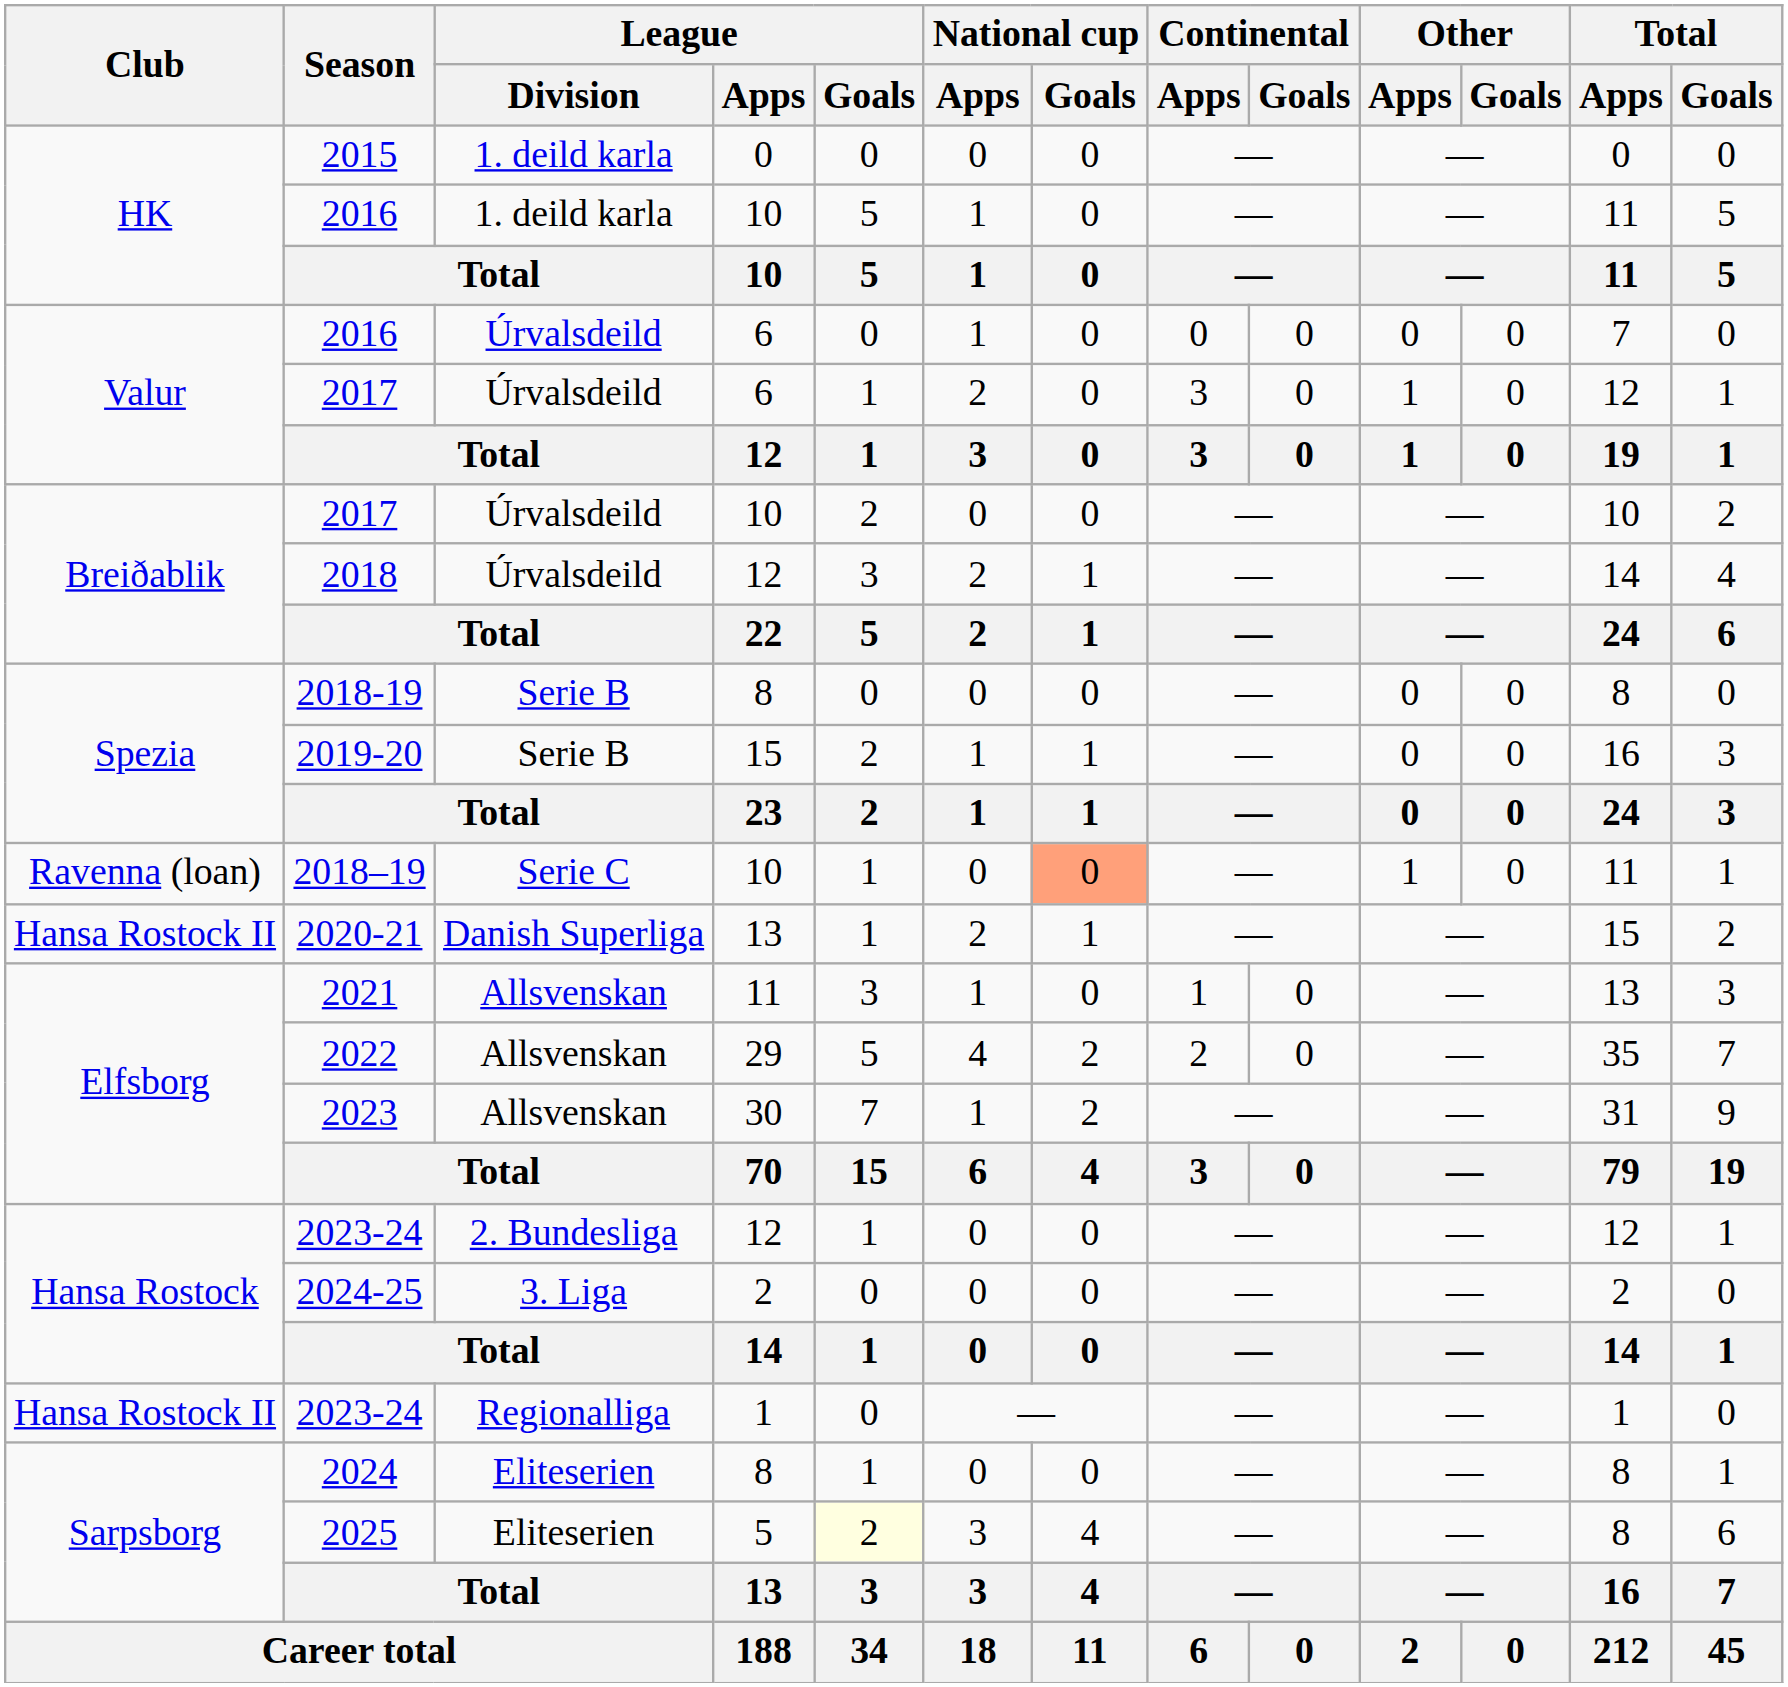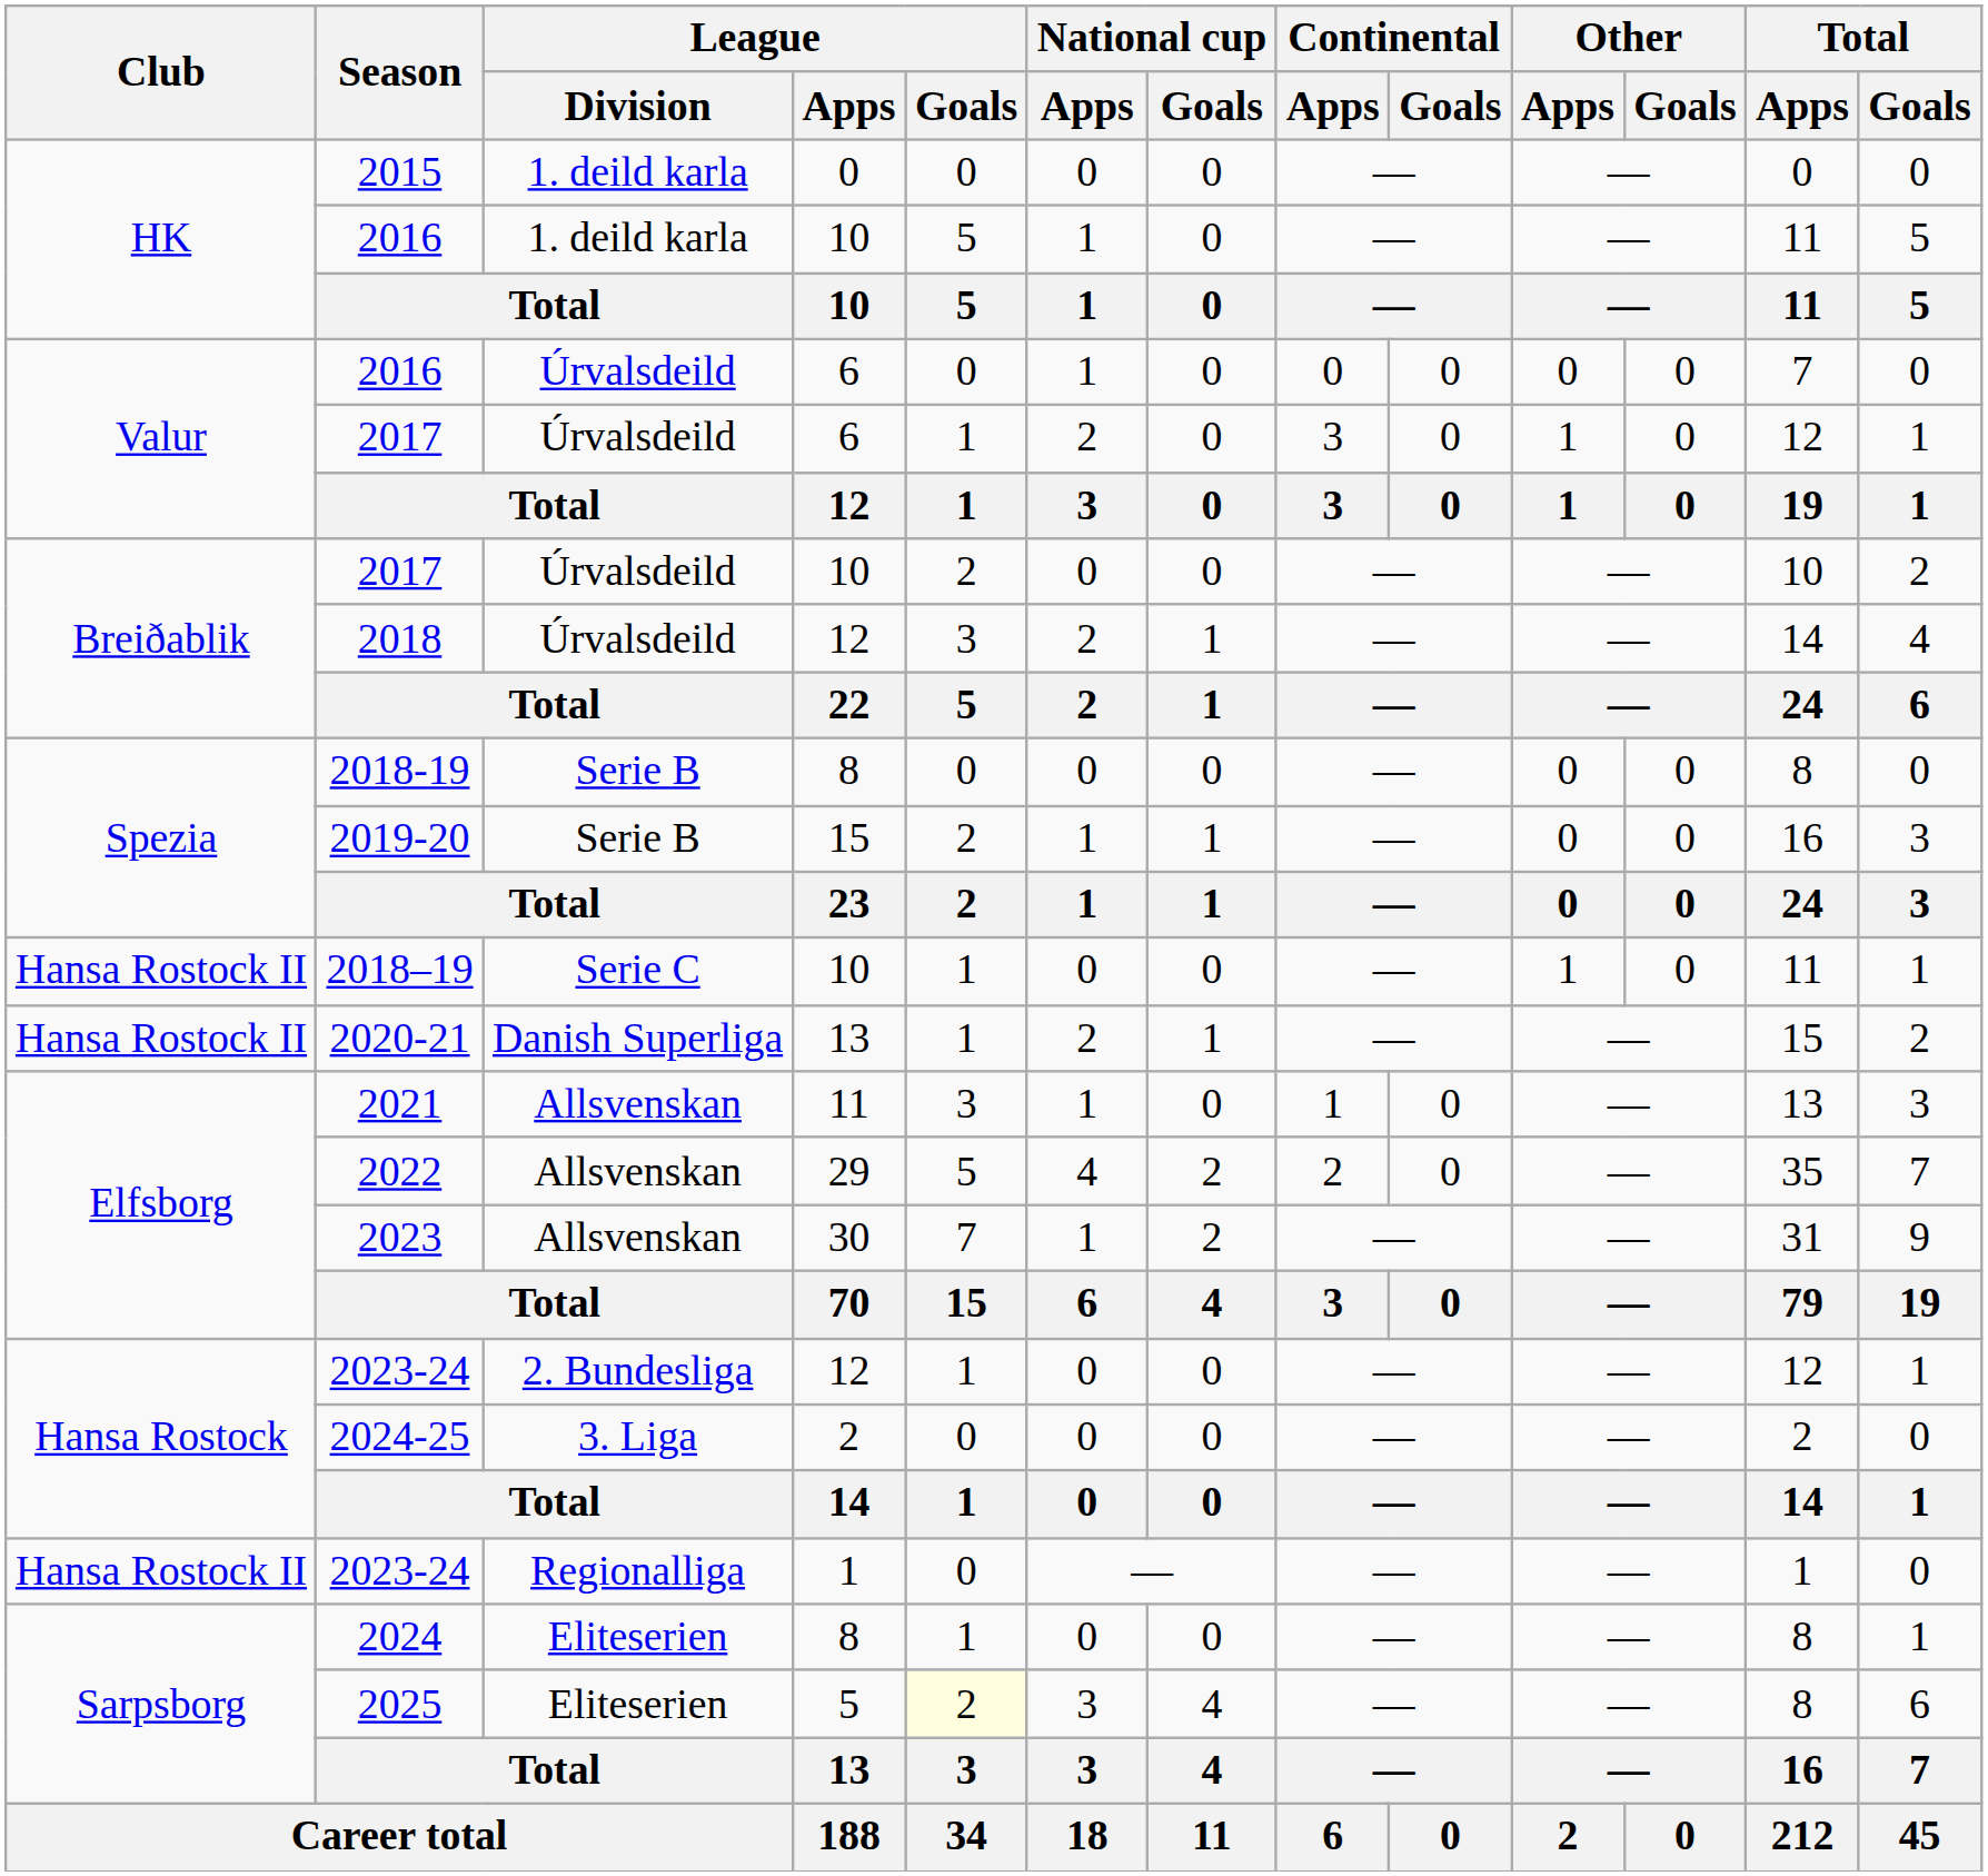2018–19 | Club: Ravenna (loan) -> Hansa Rostock II
2018–19 | National cup / Goals: lightsalmon background -> no background
